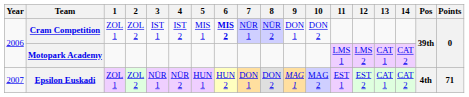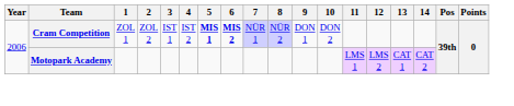Cram Competition | 5: normal -> bold
- row: 2007 | Epsilon Euskadi | ZOL 1 | ZOL 2 | NÜR 1 | NÜR 2 | HUN 1 | HUN 2 | DON 1 | DON 2 | MAG 1 | MAG 2 | EST 1 | EST 2 | CAT 1 | CAT 2 | 4th | 71
